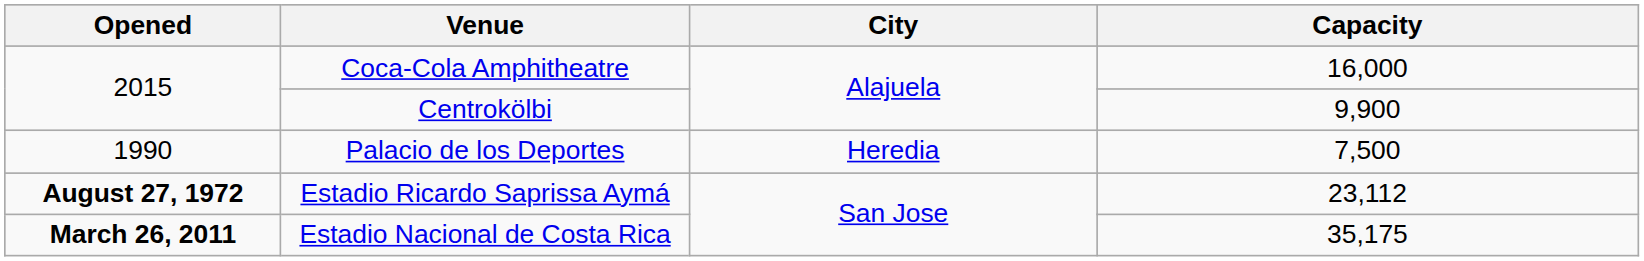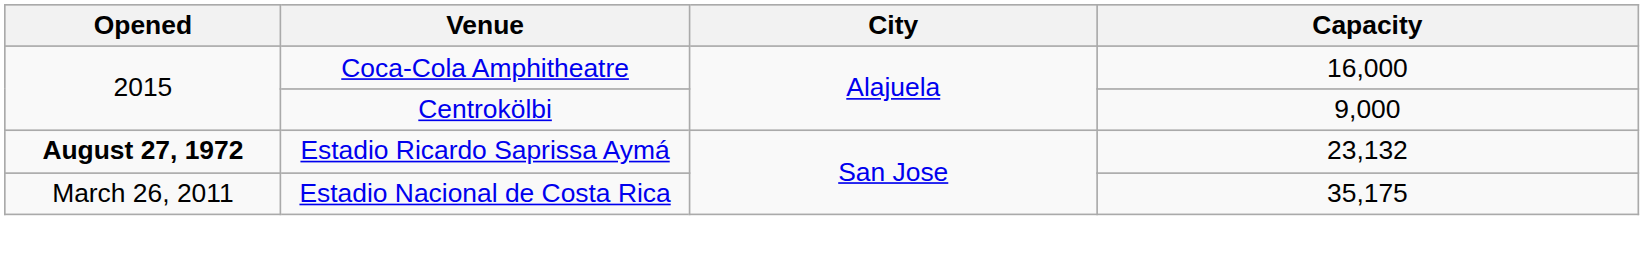Centrokölbi | Capacity: 9,900 -> 9,000
- row: 1990 | Palacio de los Deportes | Heredia | 7,500
Estadio Ricardo Saprissa Aymá | Capacity: 23,112 -> 23,132
Estadio Nacional de Costa Rica | Opened: bold -> normal
